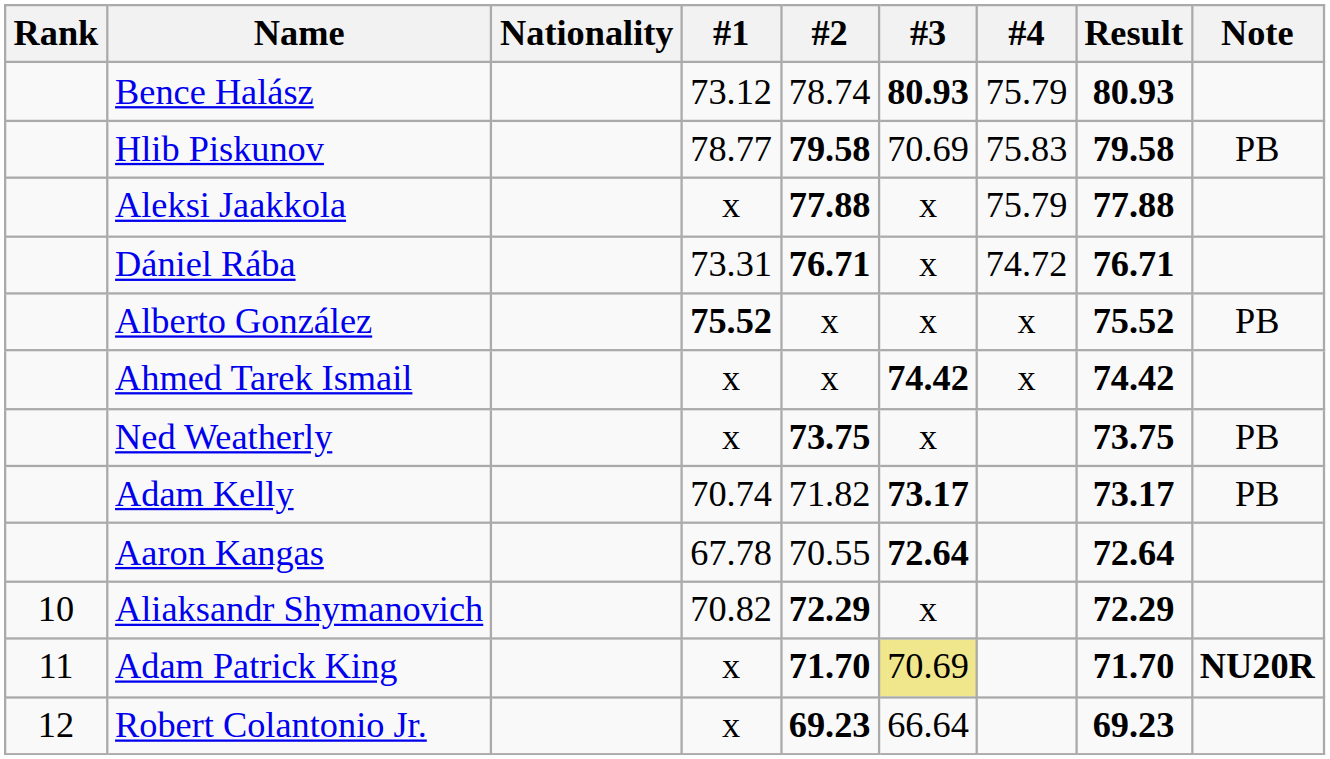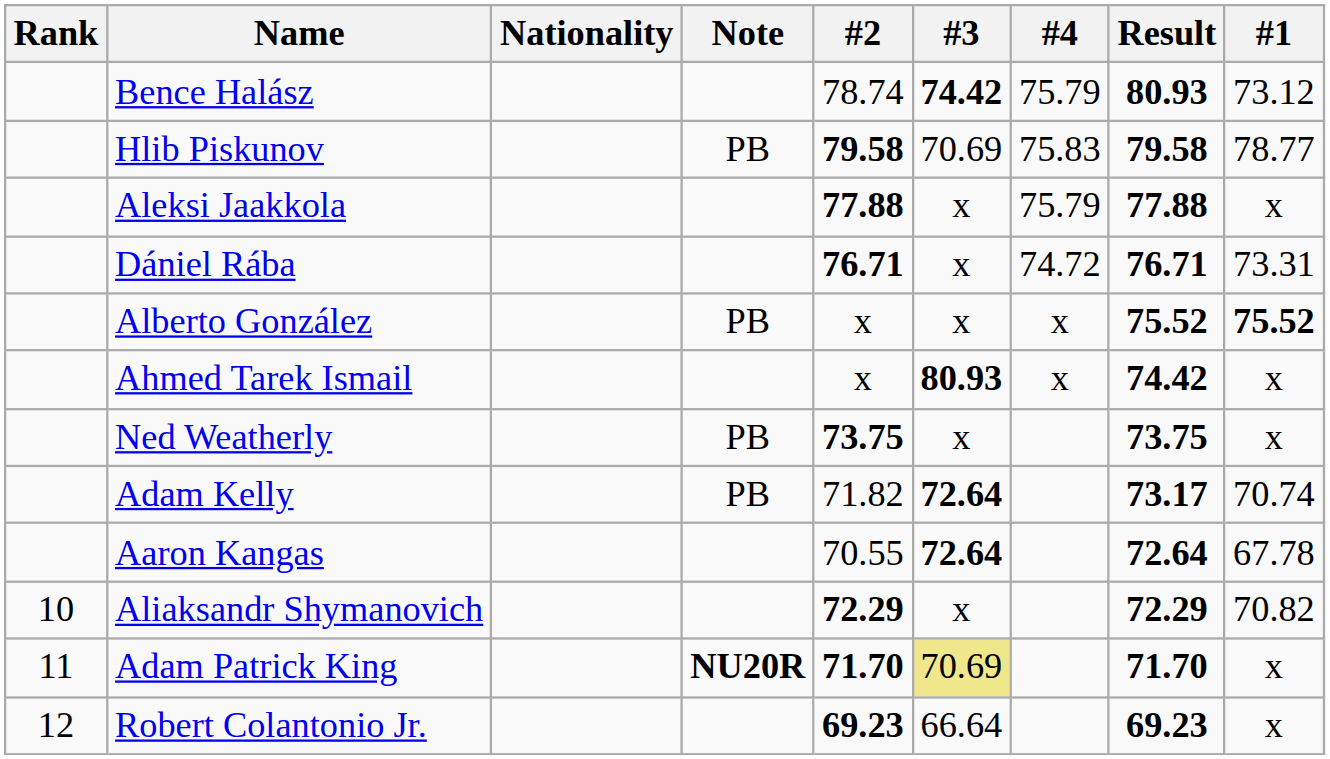columns swapped: #1 <-> Note
Bence Halász | #3: 80.93 -> 74.42
Ahmed Tarek Ismail | #3: 74.42 -> 80.93
Adam Kelly | #3: 73.17 -> 72.64
